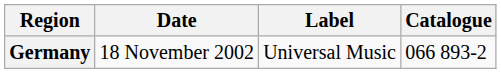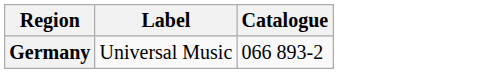- column: Date | 18 November 2002
